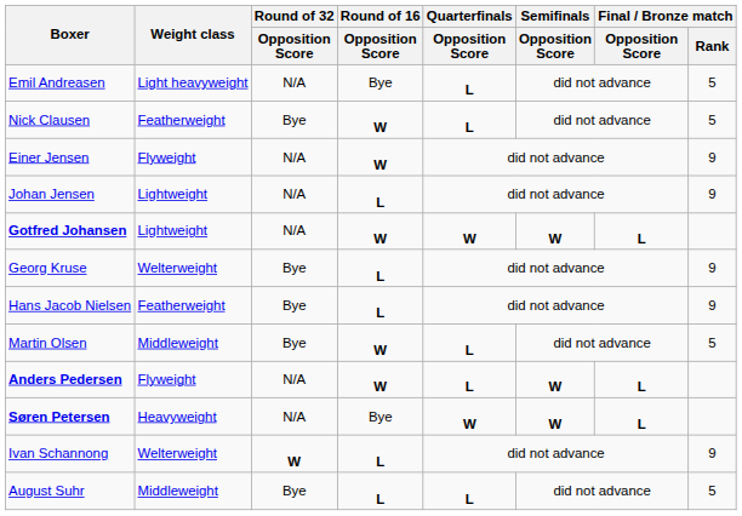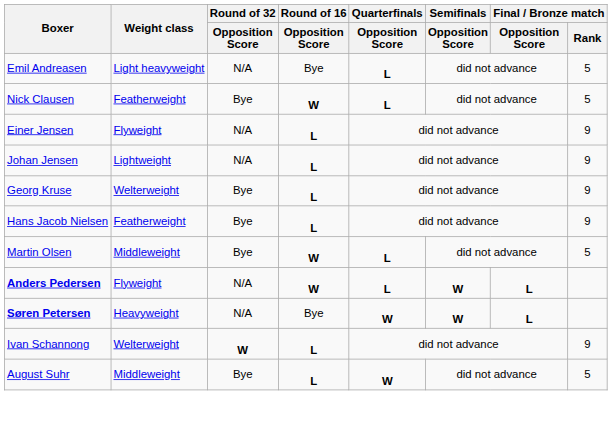Einer Jensen | Round of 16 / Opposition Score: W -> L
- row: Gotfred Johansen | Lightweight | N/A | W | W | W | L
August Suhr | Quarterfinals / Opposition Score: L -> W
